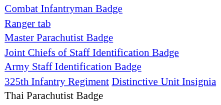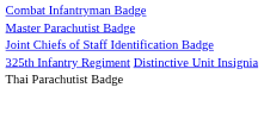- row: Ranger tab
- row: Army Staff Identification Badge
